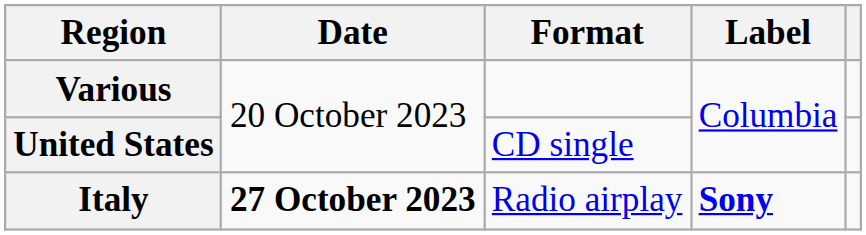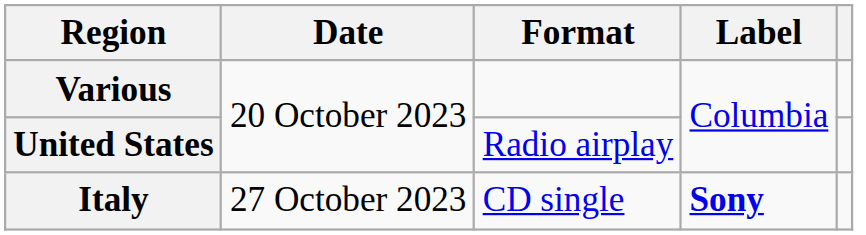United States | Format: CD single -> Radio airplay
Italy | Date: bold -> normal
Italy | Format: Radio airplay -> CD single
